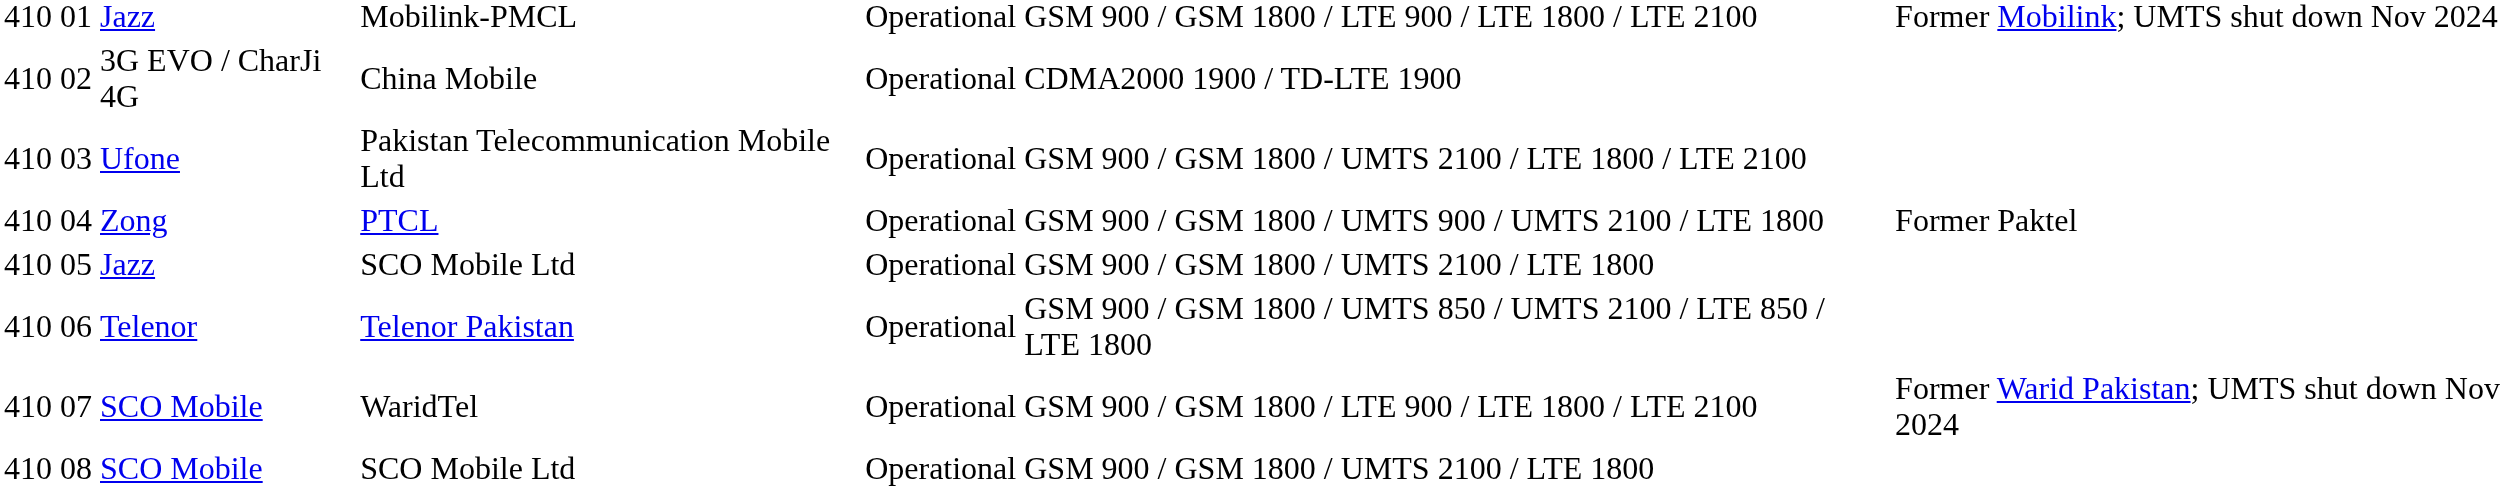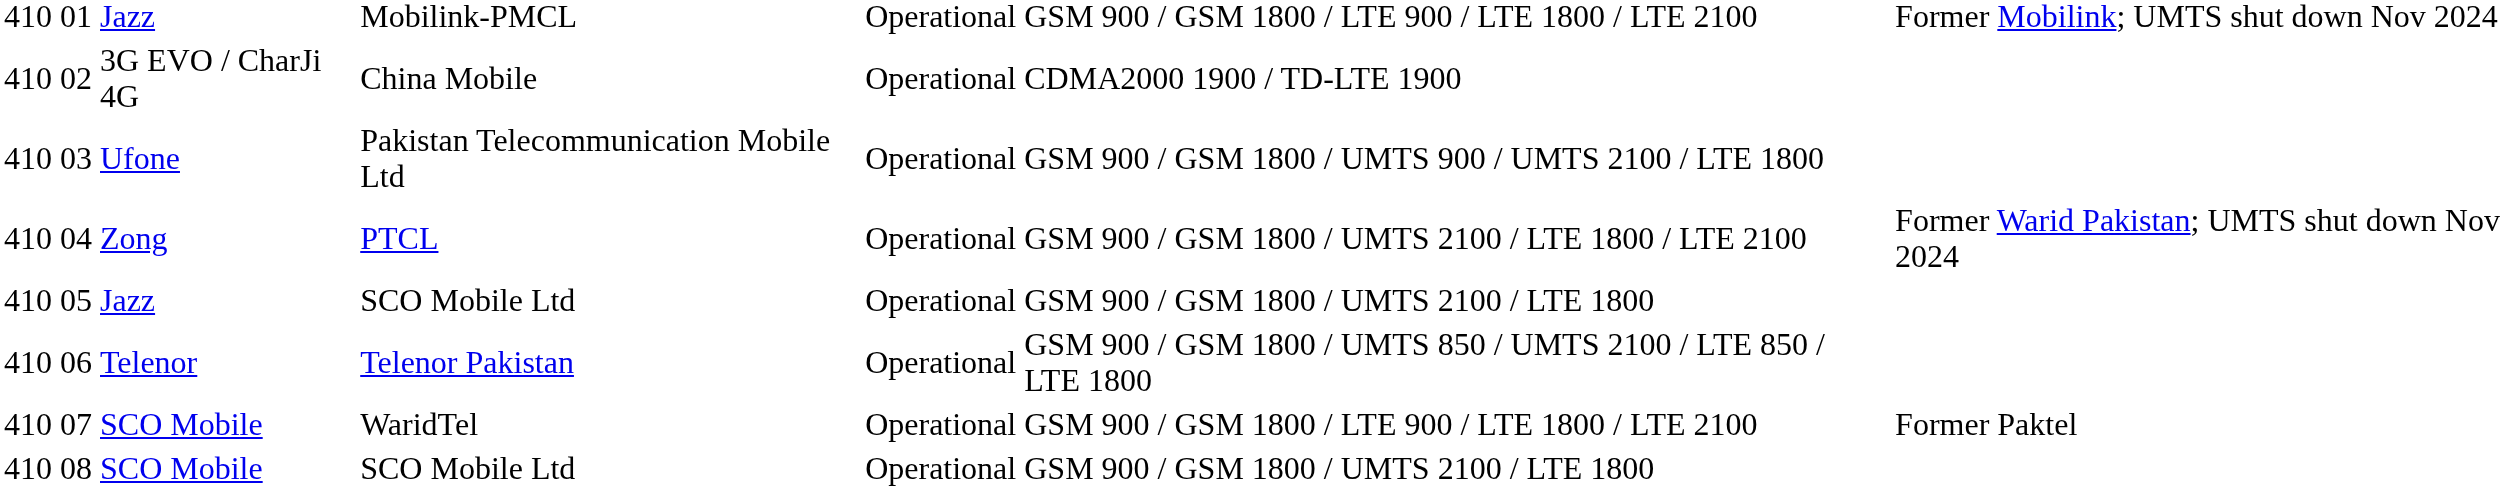03 | column 6: GSM 900 / GSM 1800 / UMTS 2100 / LTE 1800 / LTE 2100 -> GSM 900 / GSM 1800 / UMTS 900 / UMTS 2100 / LTE 1800
04 | column 6: GSM 900 / GSM 1800 / UMTS 900 / UMTS 2100 / LTE 1800 -> GSM 900 / GSM 1800 / UMTS 2100 / LTE 1800 / LTE 2100
04 | column 7: Former Paktel -> Former Warid Pakistan; UMTS shut down Nov 2024
07 | column 7: Former Warid Pakistan; UMTS shut down Nov 2024 -> Former Paktel
